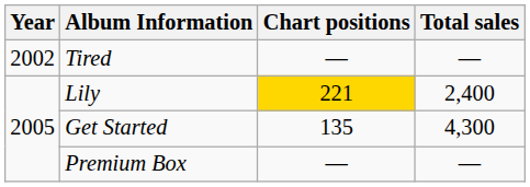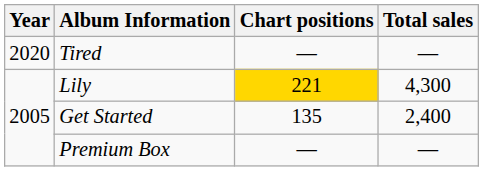Tired | Year: 2002 -> 2020
Lily | Total sales: 2,400 -> 4,300
Get Started | Total sales: 4,300 -> 2,400
